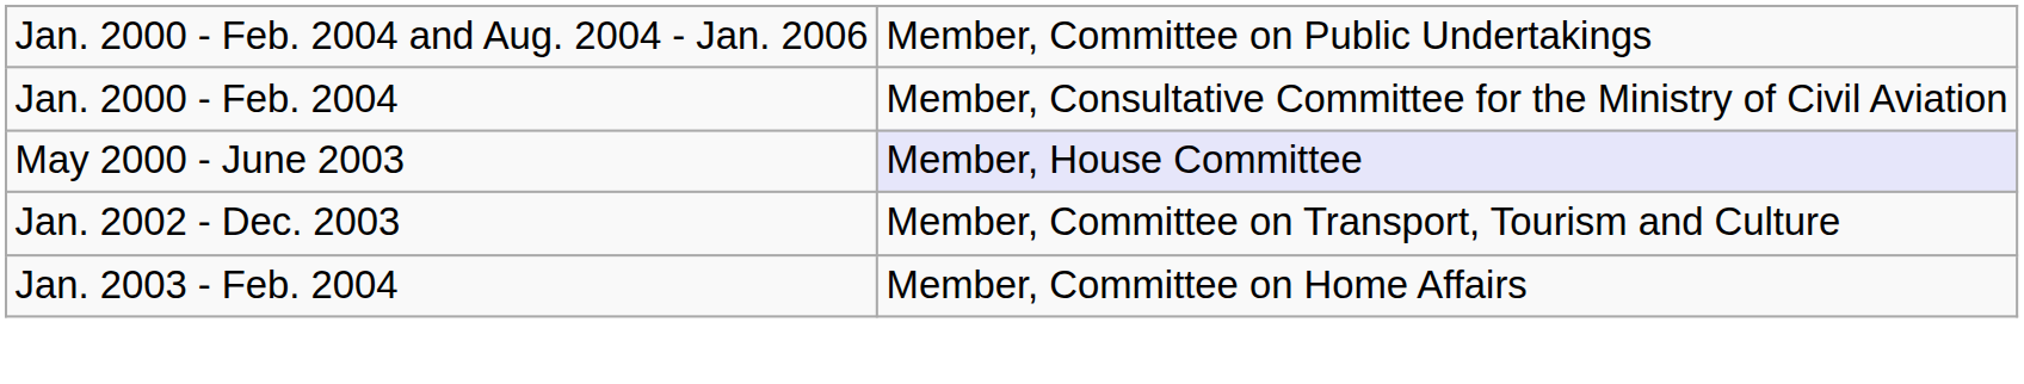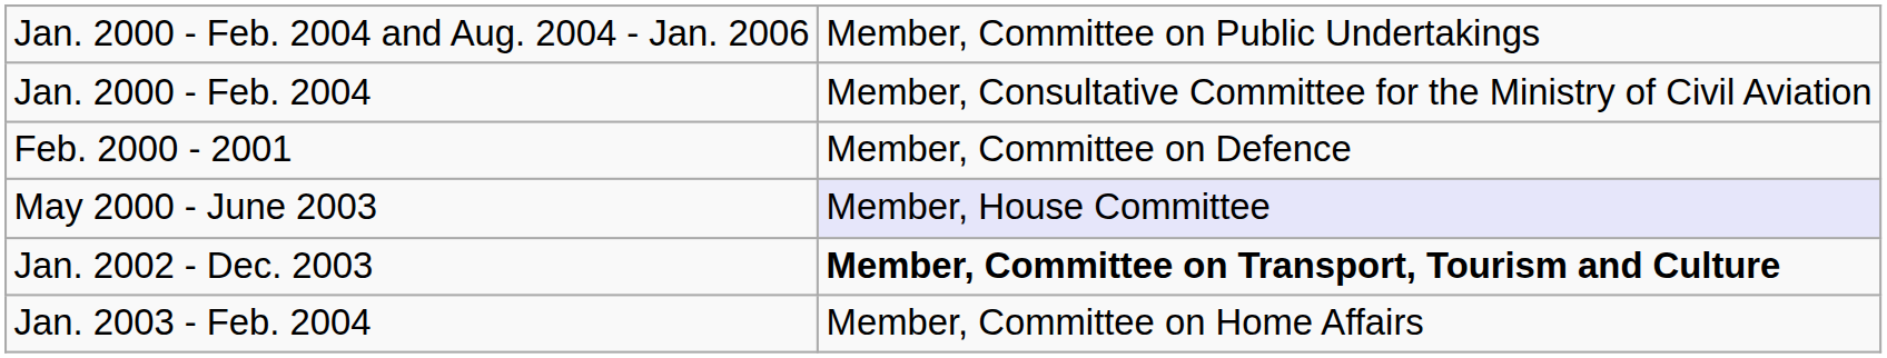+ row: Feb. 2000 - 2001 | Member, Committee on Defence
Jan. 2002 - Dec. 2003 | column 2: normal -> bold
